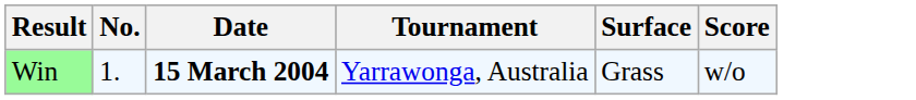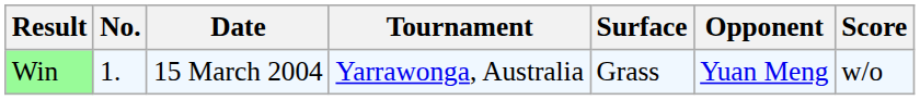+ column: Opponent | Yuan Meng
Win | Date: bold -> normal
